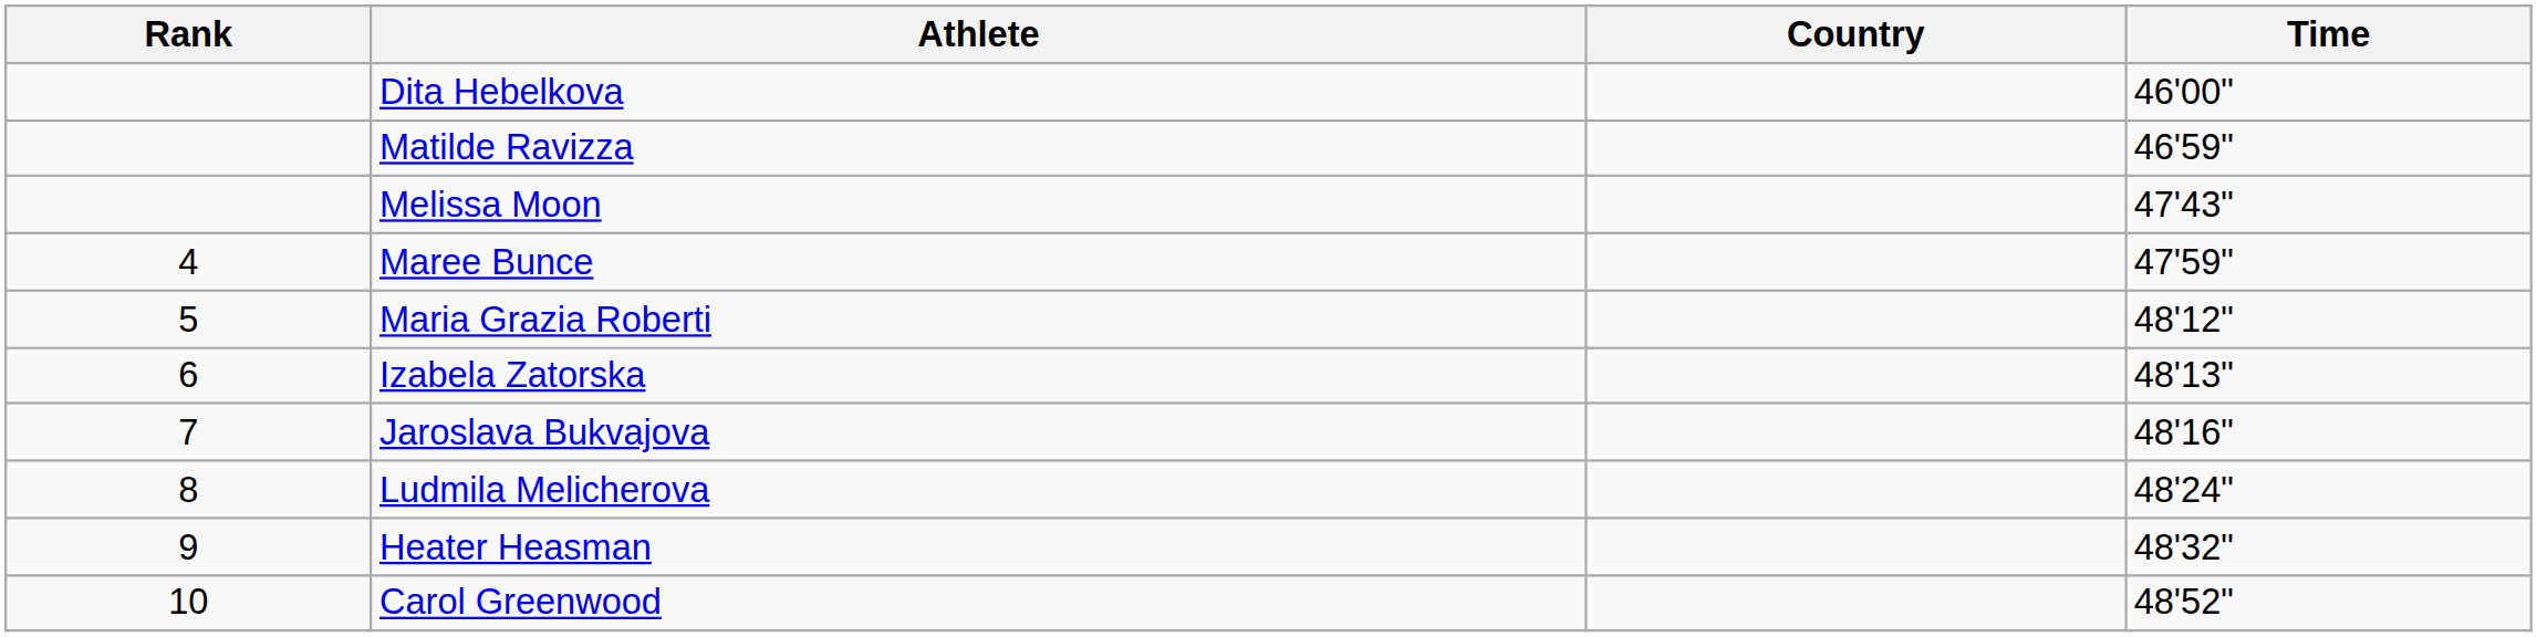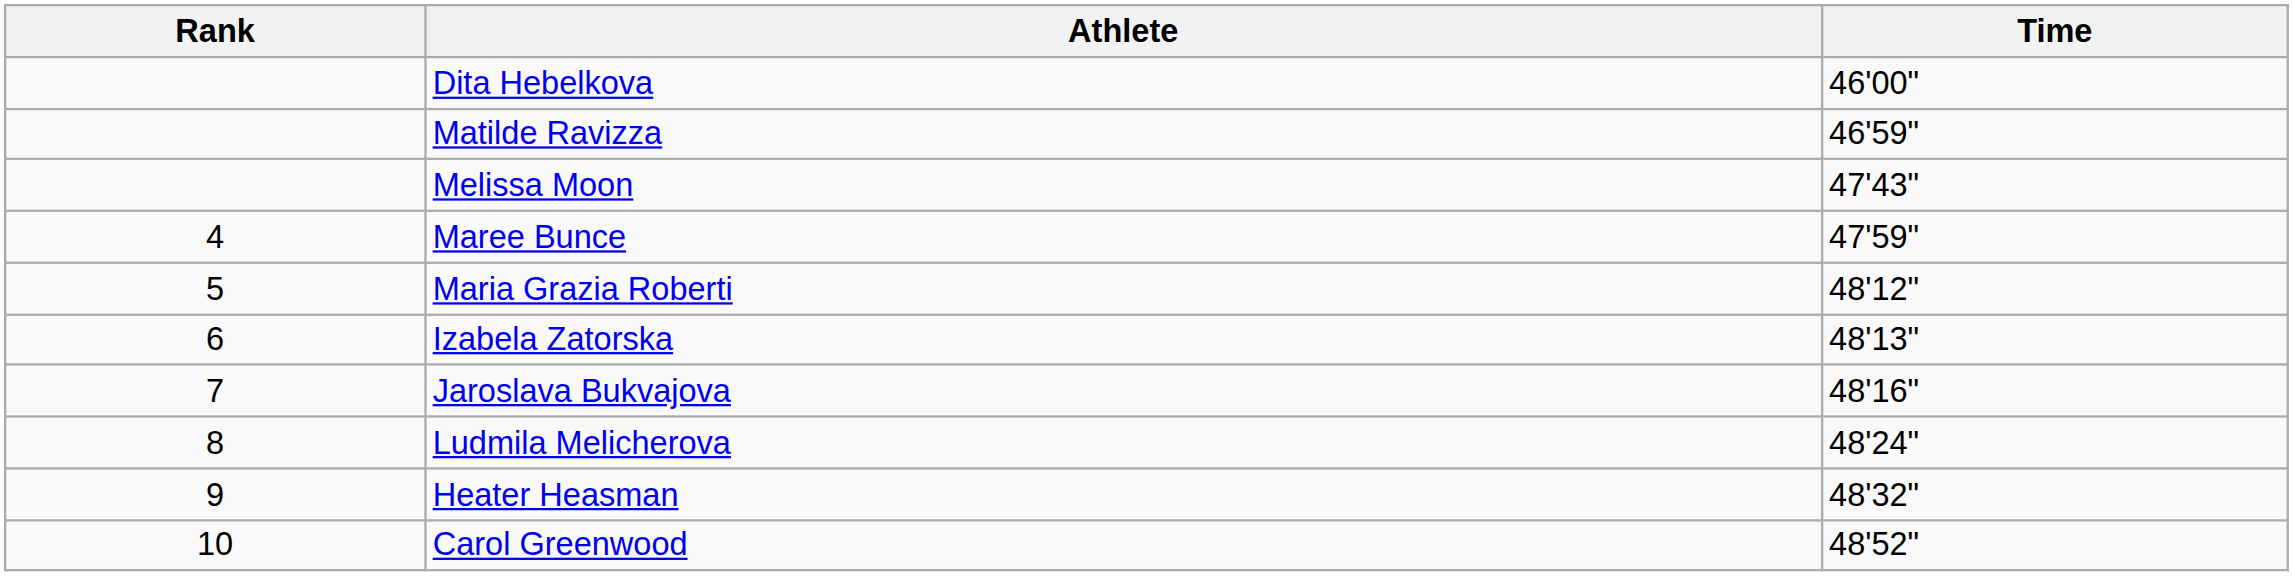- column: Country
